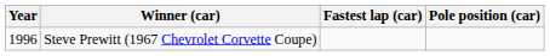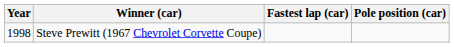Steve Prewitt (1967 Chevrolet Corvette Coupe) | Year: 1996 -> 1998
